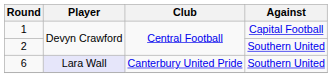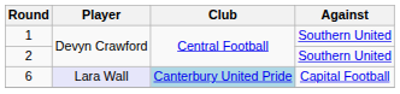1 | Against: Capital Football -> Southern United
6 | Club: no background -> lightblue background
6 | Against: Southern United -> Capital Football
